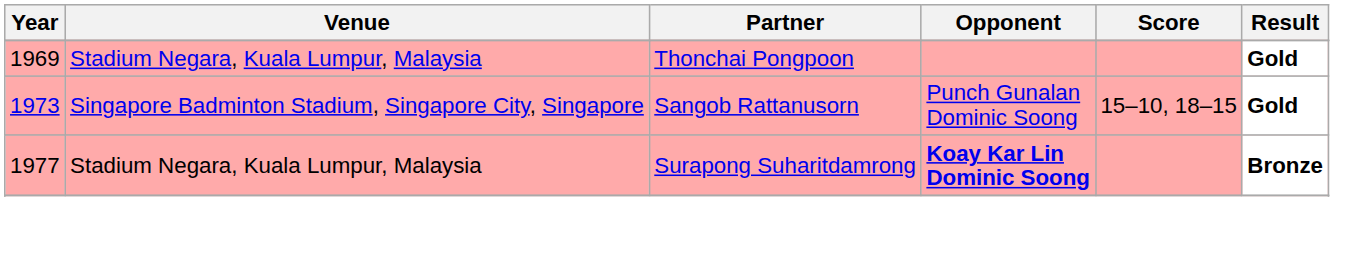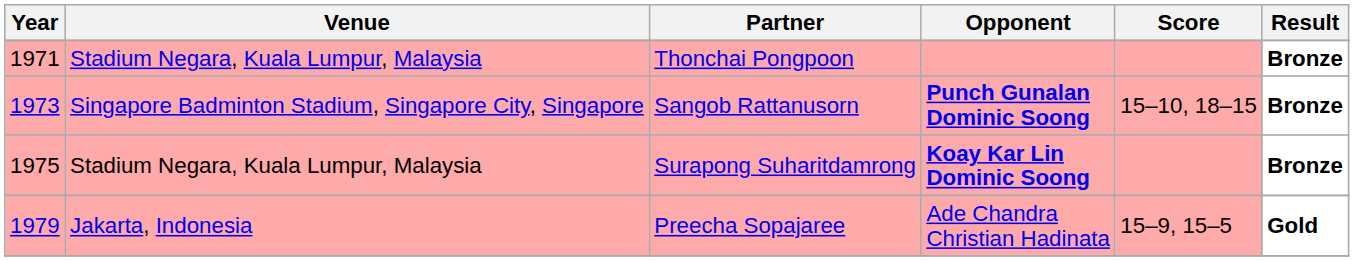Thonchai Pongpoon | Year: 1969 -> 1971
Thonchai Pongpoon | Result: Gold -> Bronze
Sangob Rattanusorn | Opponent: normal -> bold
Sangob Rattanusorn | Result: Gold -> Bronze
Surapong Suharitdamrong | Year: 1977 -> 1975
+ row: 1979 | Jakarta, Indonesia | Preecha Sopajaree | Ade Chandra Christian Hadinata | 15–9, 15–5 | Gold
